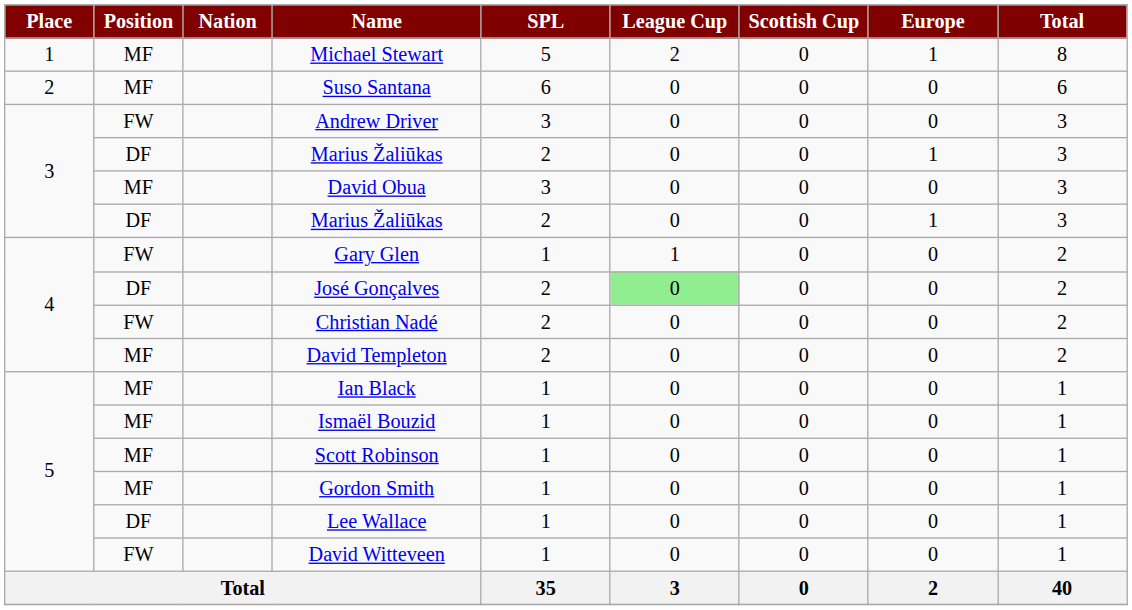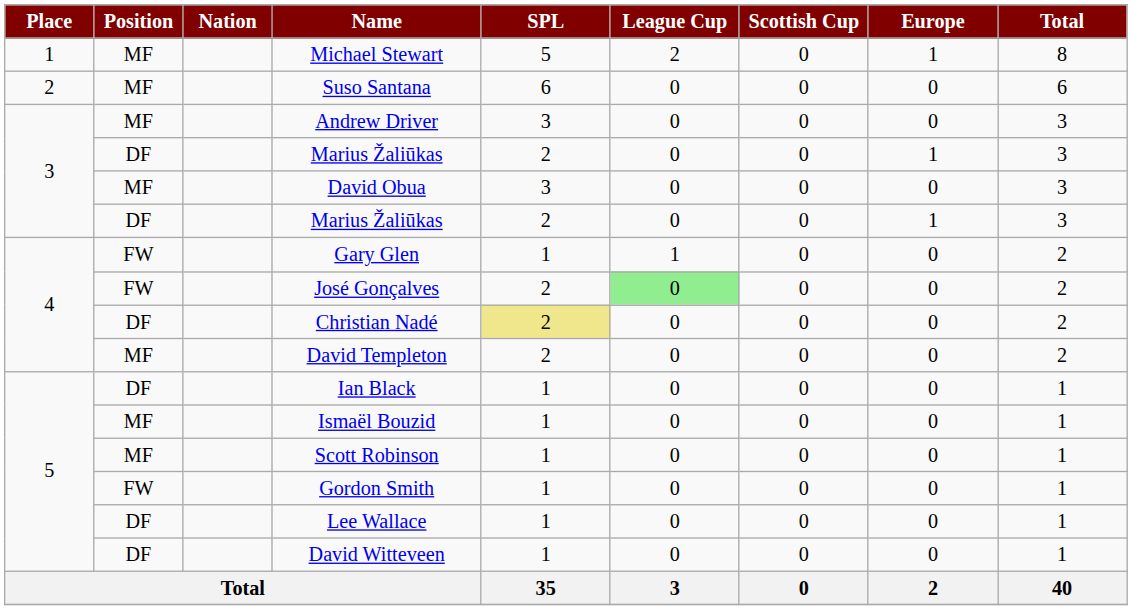Andrew Driver | Position: FW -> MF
José Gonçalves | Position: DF -> FW
Christian Nadé | Position: FW -> DF
Christian Nadé | SPL: no background -> khaki background
Ian Black | Position: MF -> DF
Gordon Smith | Position: MF -> FW
David Witteveen | Position: FW -> DF
